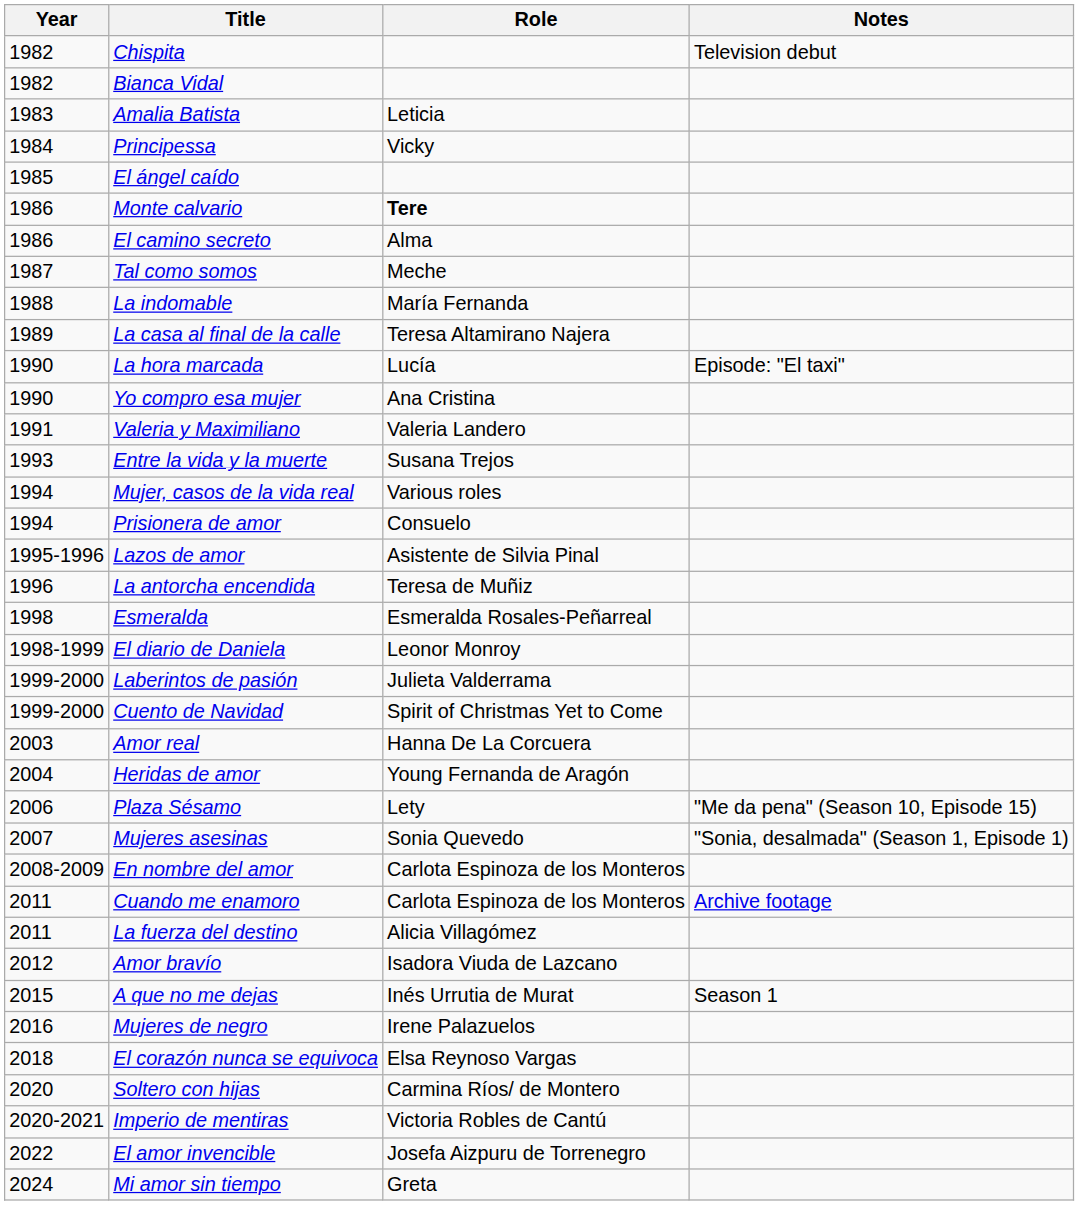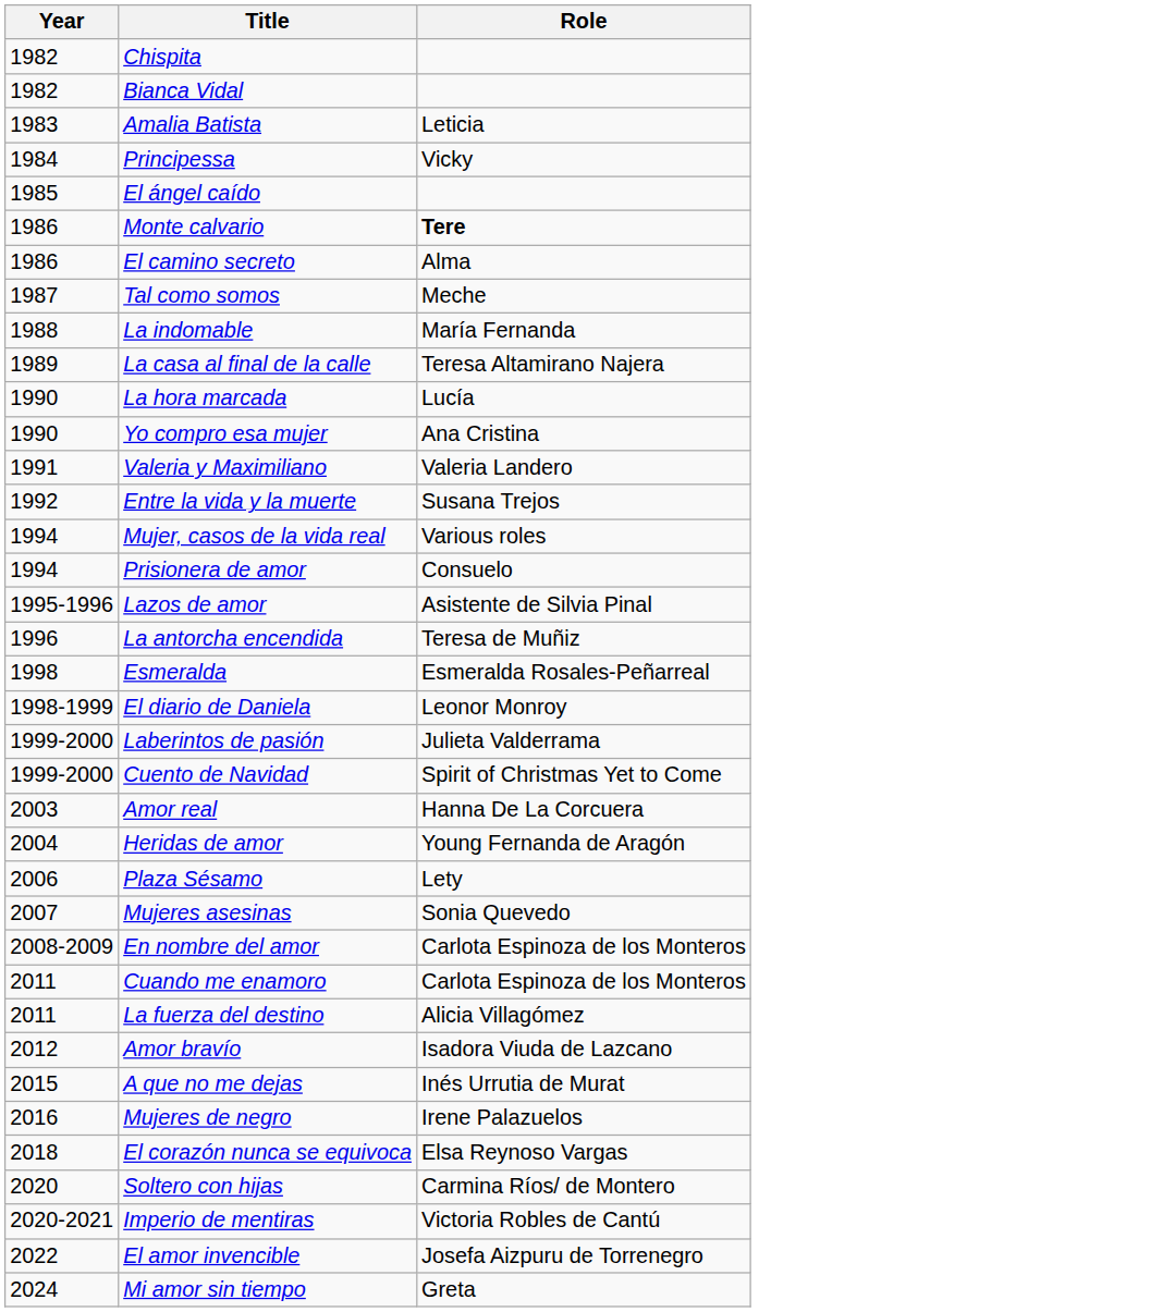- column: Notes | Television debut | Episode: "El taxi" | "Me da pena" (Season 10, Episode 15) | "Sonia, desalmada" (Season 1, Episode 1) | Archive footage | Season 1
Entre la vida y la muerte | Year: 1993 -> 1992
